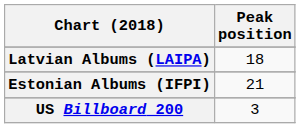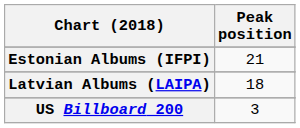rows swapped: Estonian Albums (IFPI) <-> Latvian Albums (LAIPA)
